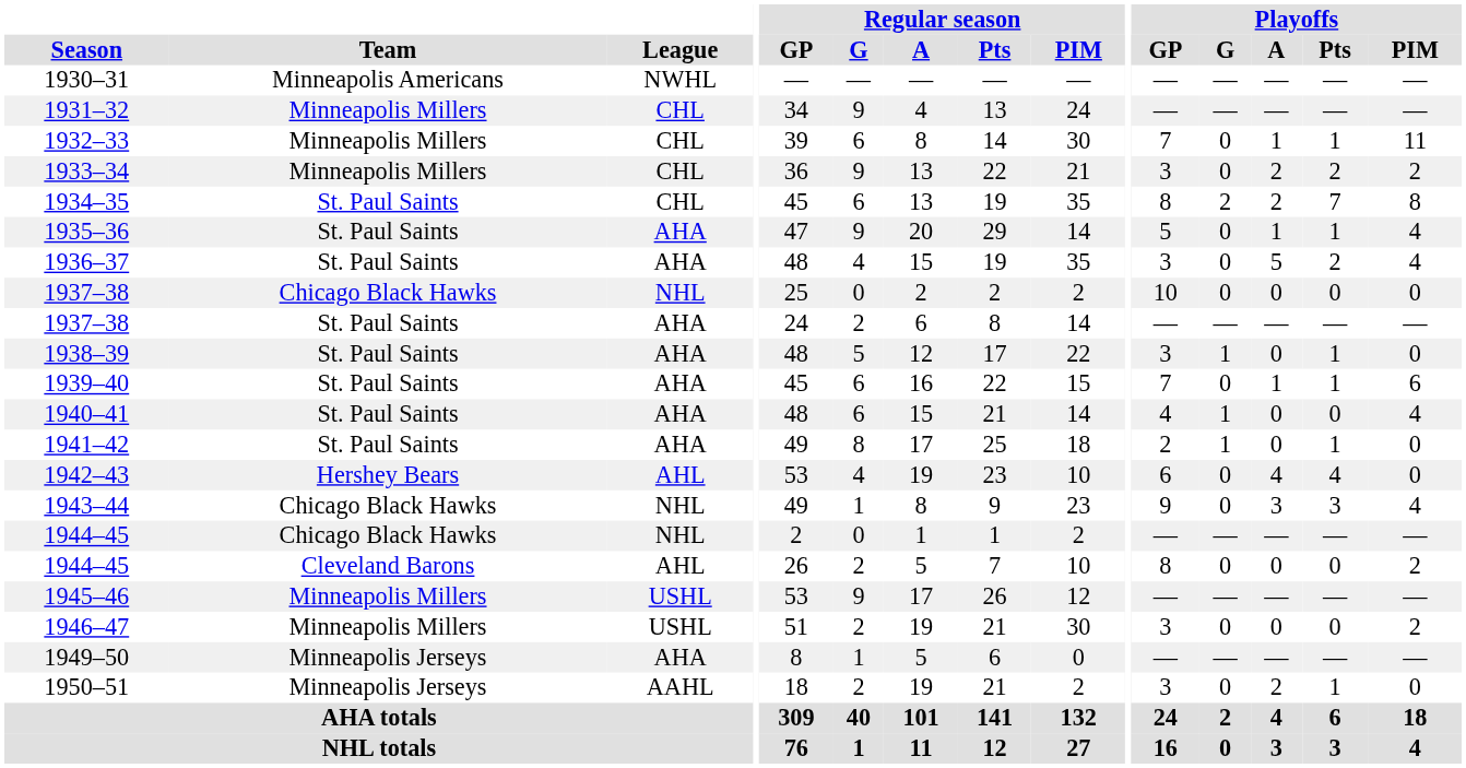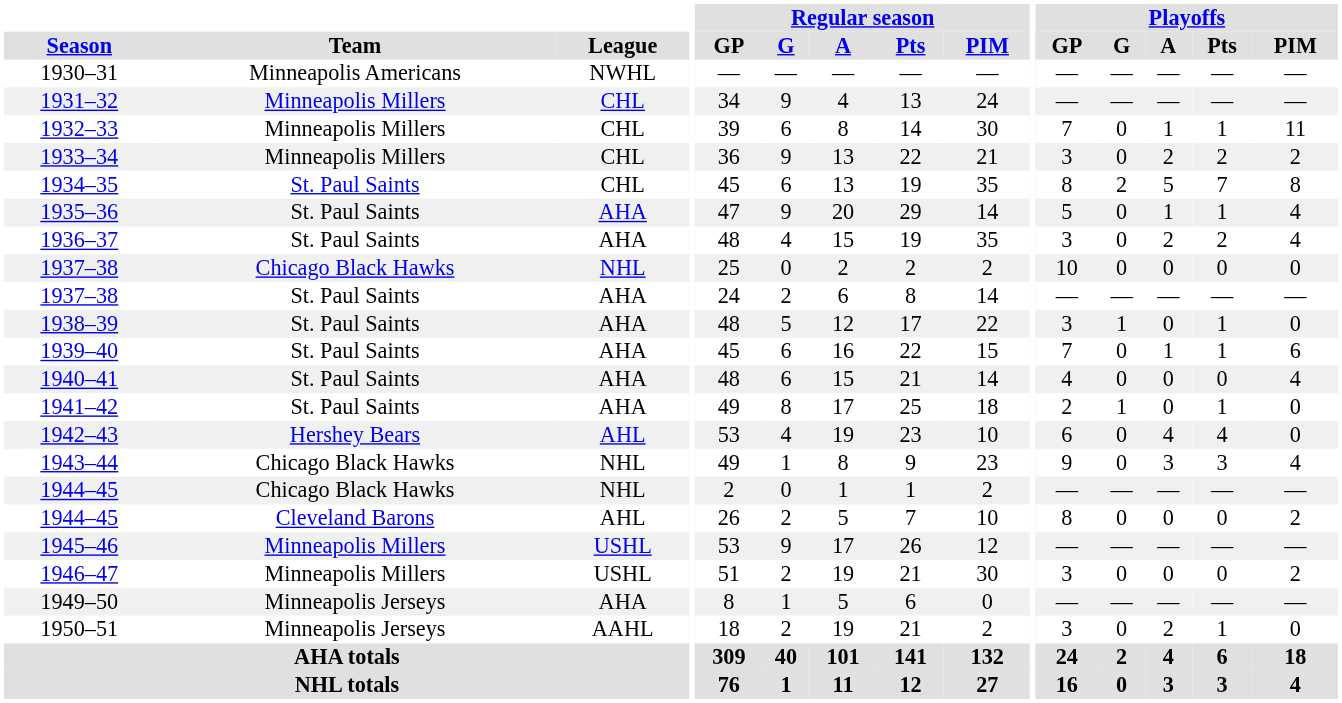1934–35 | Playoffs / A: 2 -> 5
1936–37 | Playoffs / A: 5 -> 2
1940–41 | Playoffs / G: 1 -> 0
